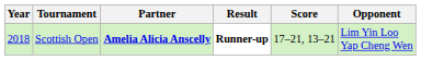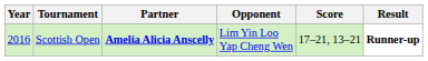columns swapped: Opponent <-> Result
Scottish Open | Year: 2018 -> 2016
